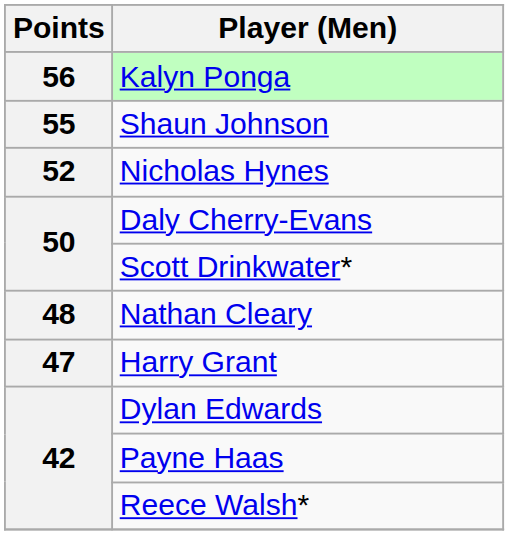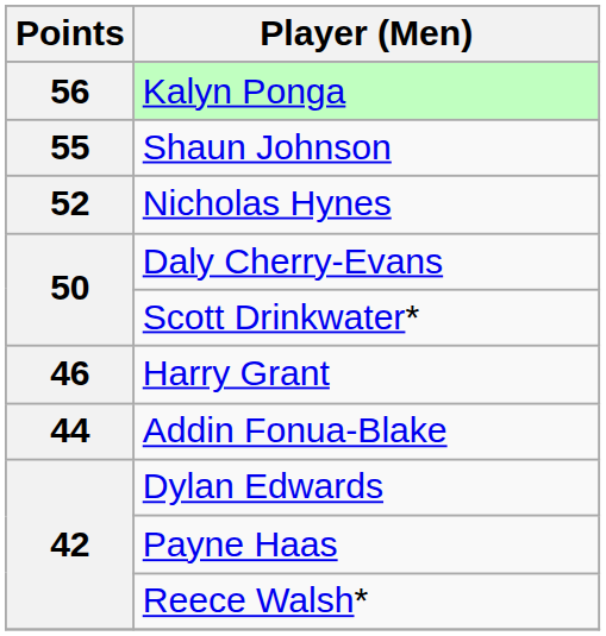- row: 48 | Nathan Cleary
Harry Grant | Points: 47 -> 46
+ row: 44 | Addin Fonua-Blake
